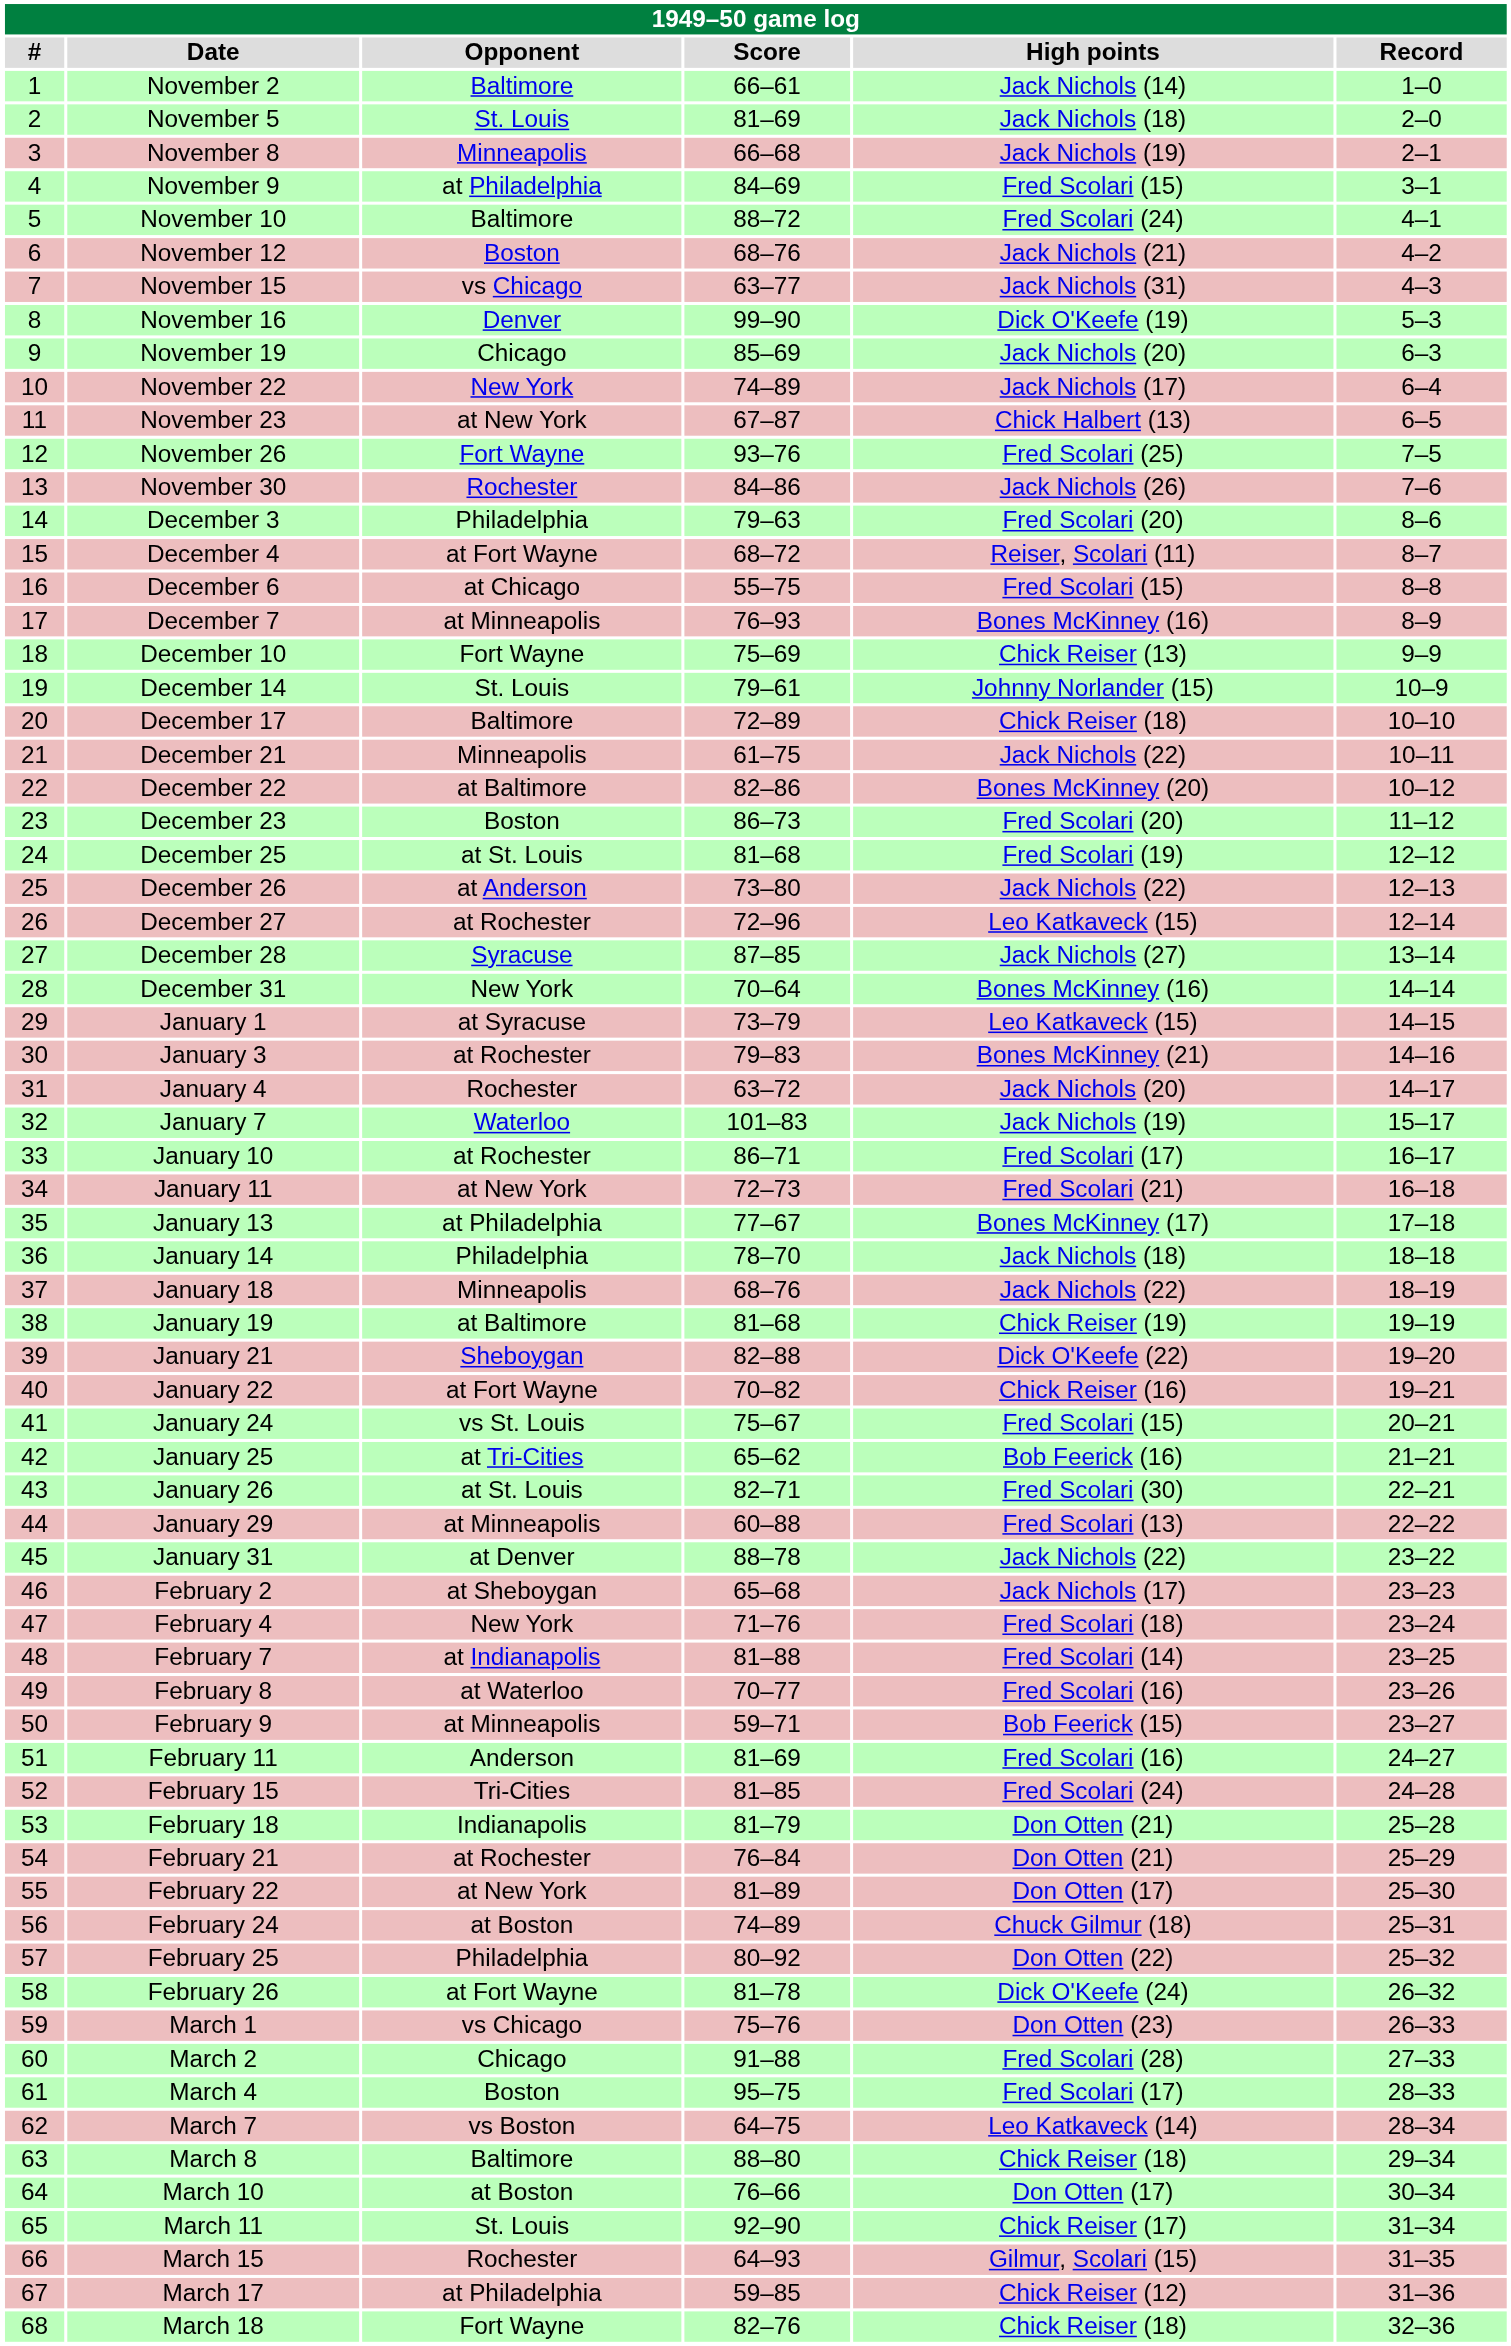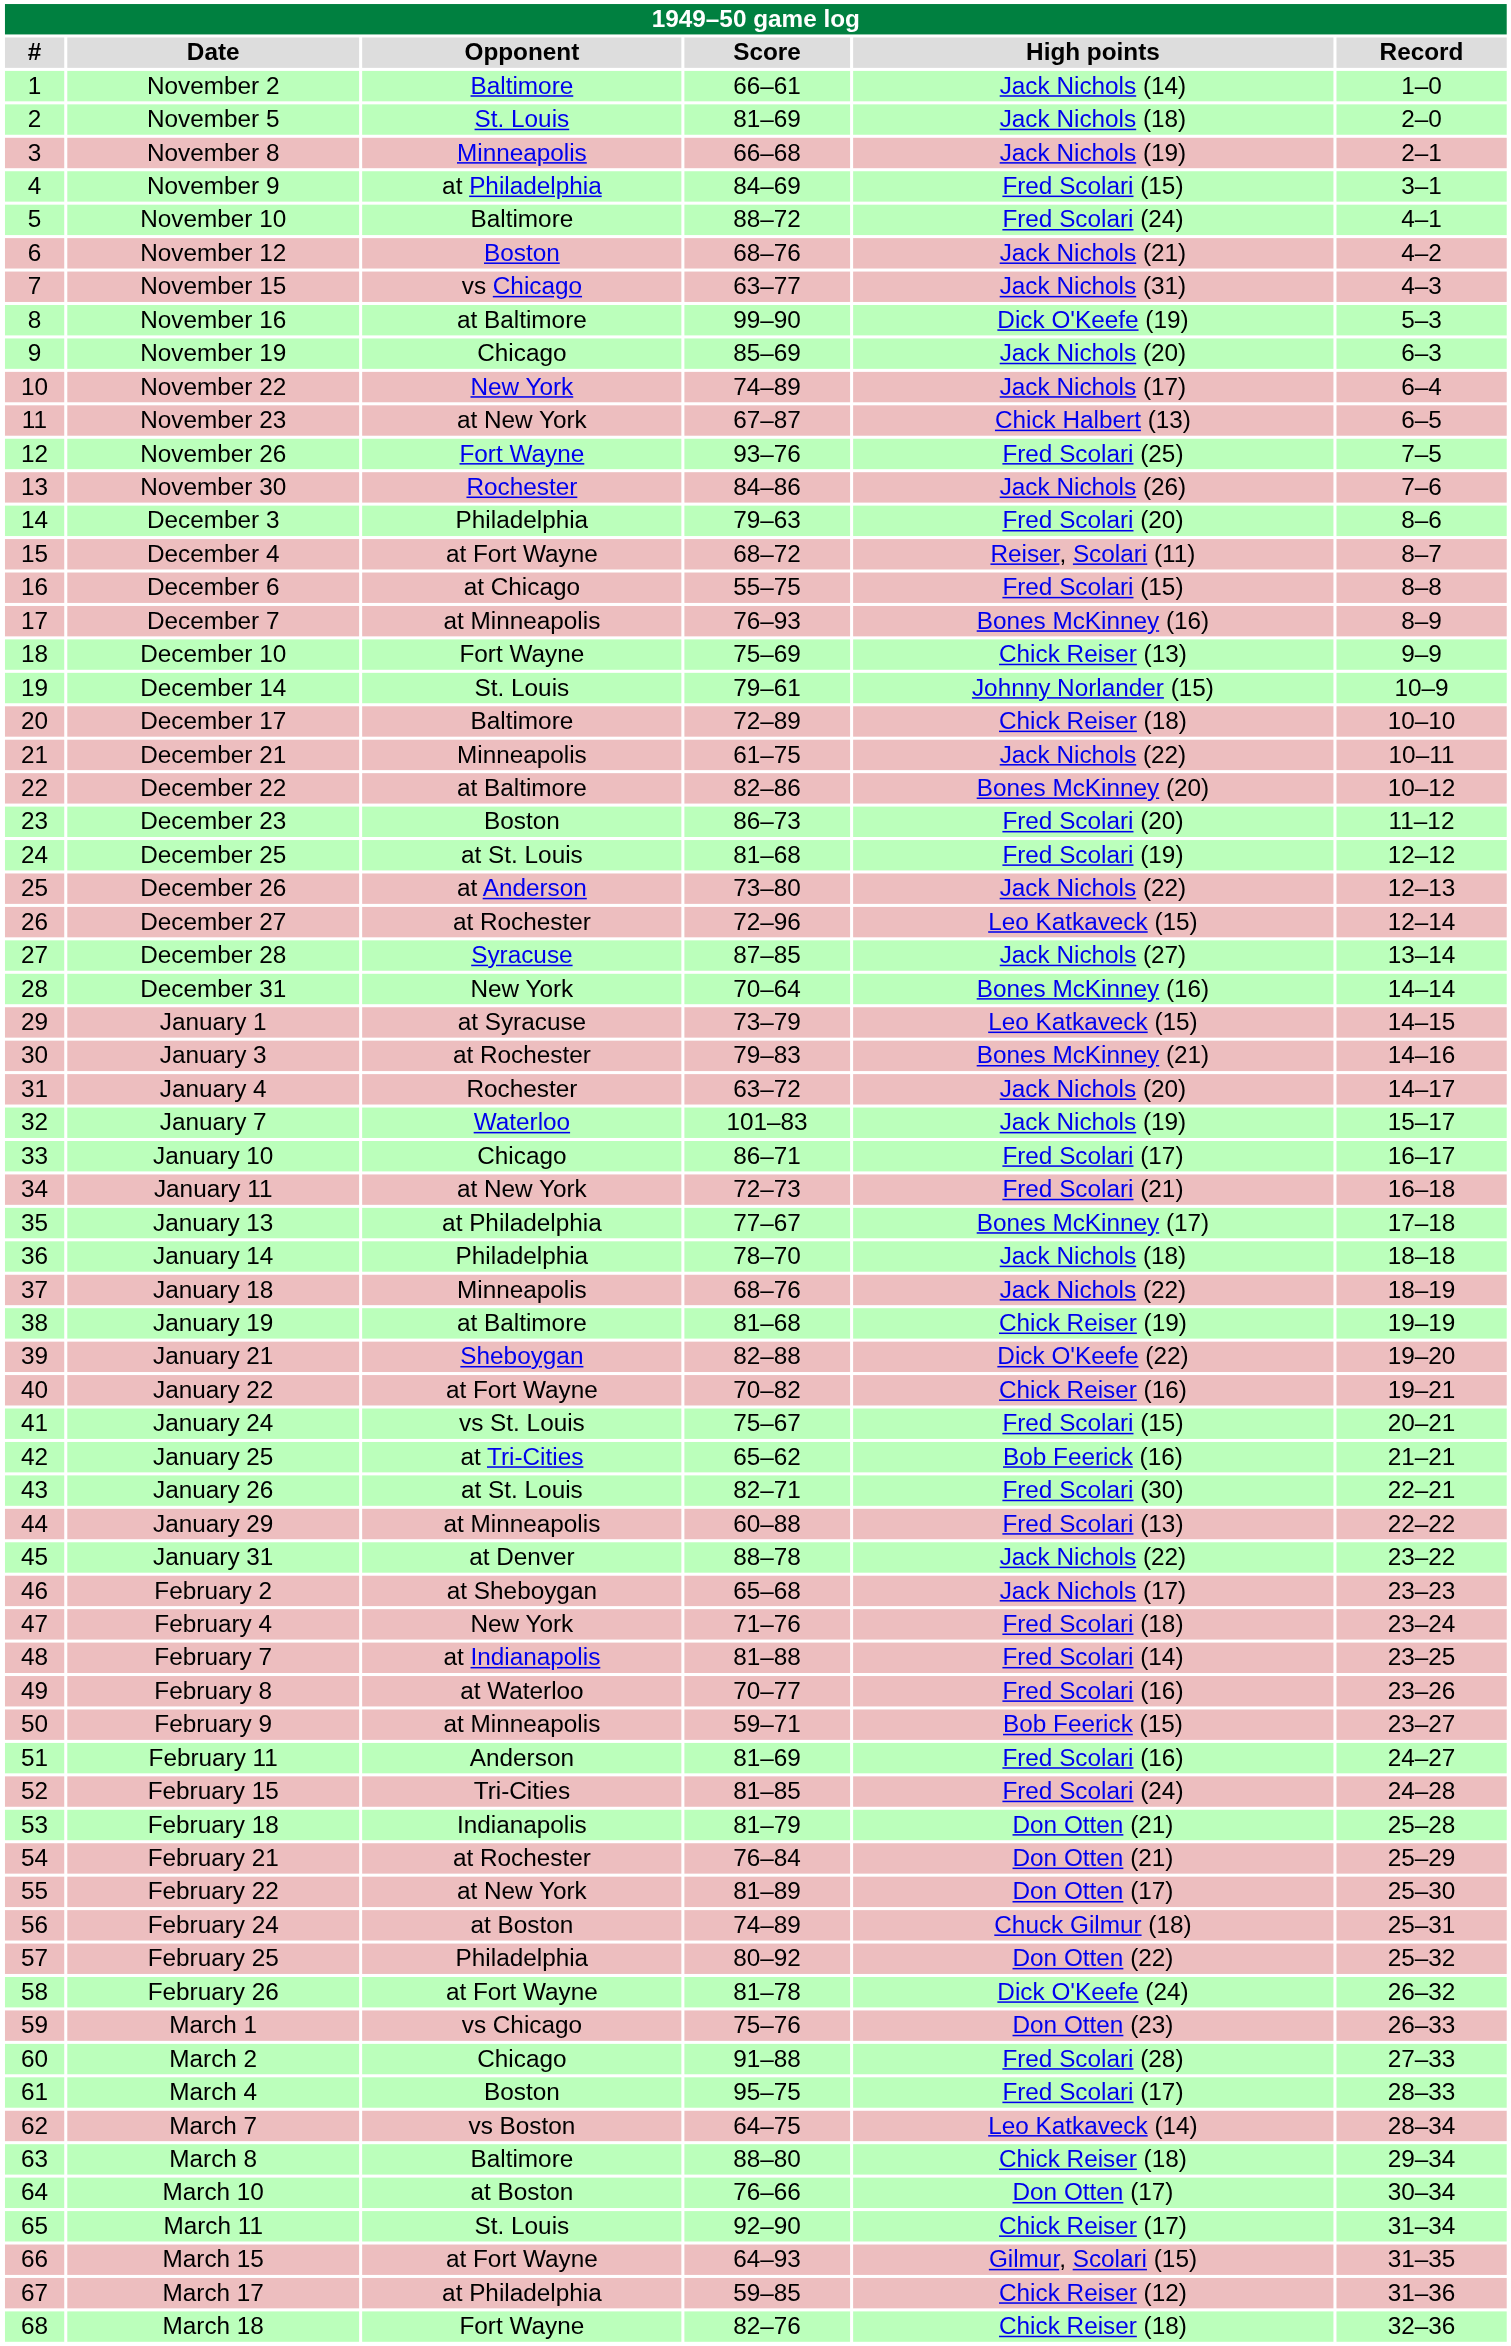November 16 | Opponent: Denver -> at Baltimore
January 10 | Opponent: at Rochester -> Chicago
March 15 | Opponent: Rochester -> at Fort Wayne
